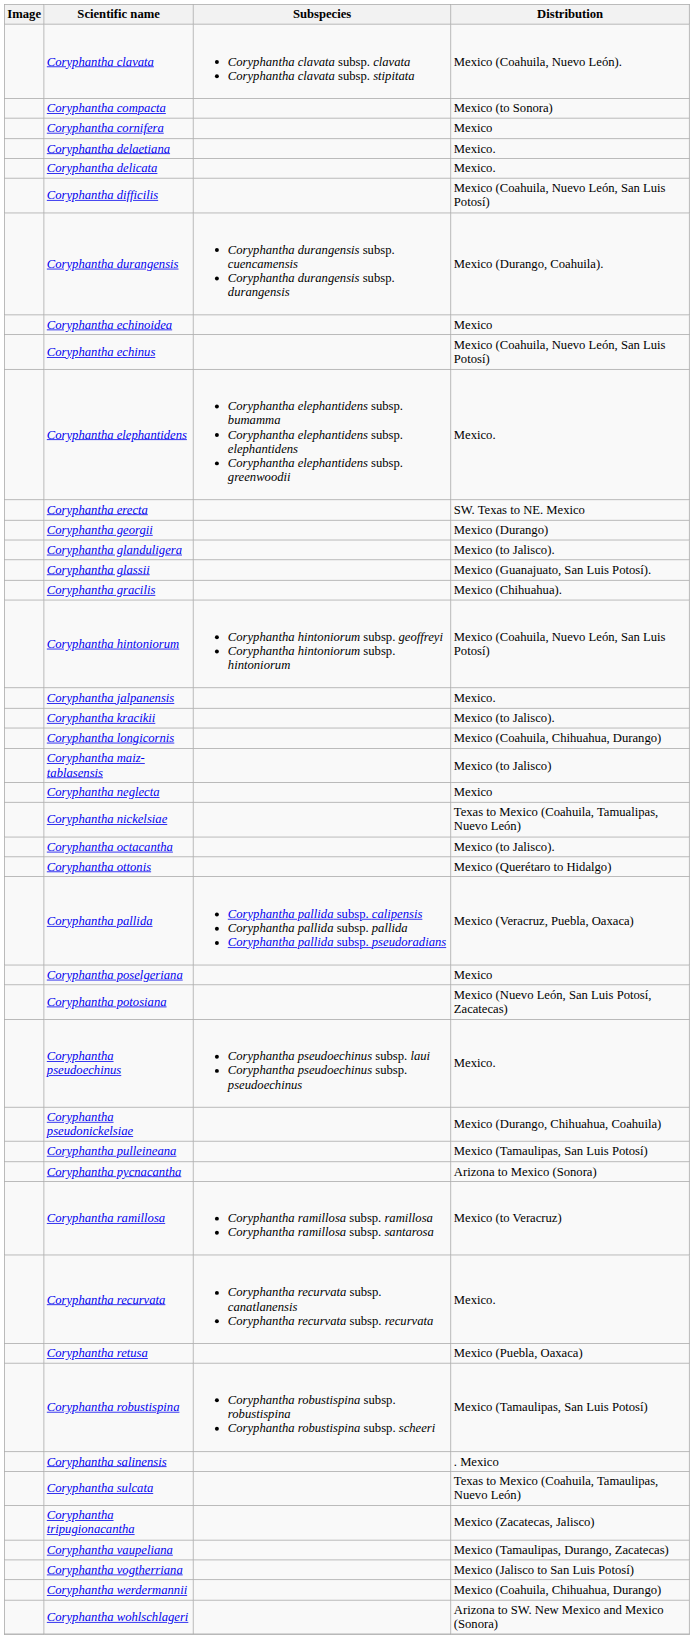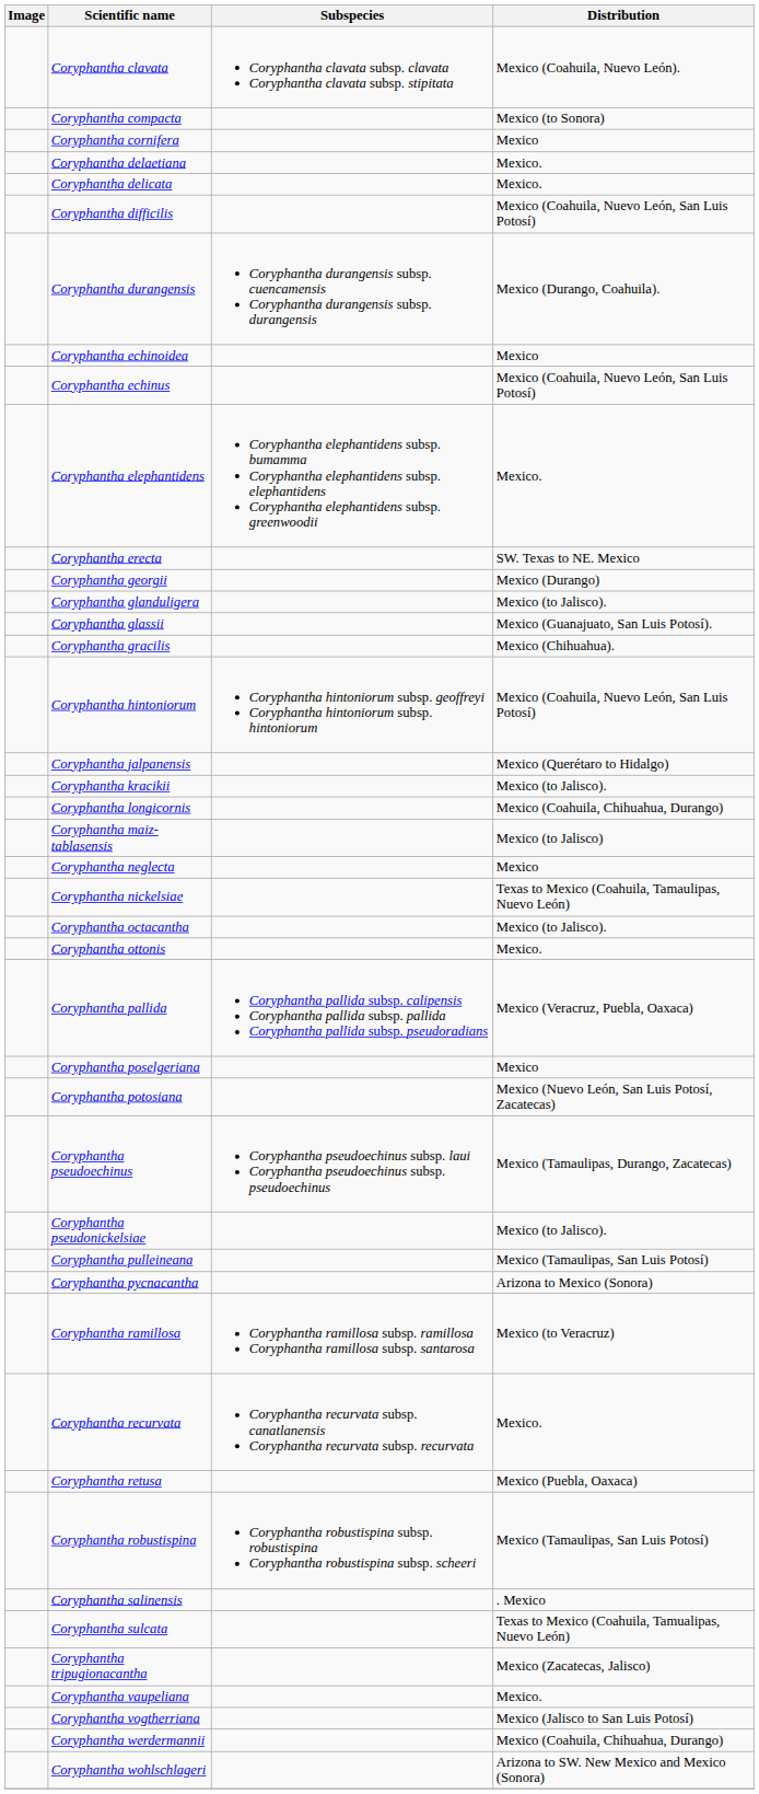Coryphantha jalpanensis | Distribution: Mexico. -> Mexico (Querétaro to Hidalgo)
Coryphantha nickelsiae | Distribution: Texas to Mexico (Coahuila, Tamualipas, Nuevo León) -> Texas to Mexico (Coahuila, Tamaulipas, Nuevo León)
Coryphantha ottonis | Distribution: Mexico (Querétaro to Hidalgo) -> Mexico.
Coryphantha pseudoechinus | Distribution: Mexico. -> Mexico (Tamaulipas, Durango, Zacatecas)
Coryphantha pseudonickelsiae | Distribution: Mexico (Durango, Chihuahua, Coahuila) -> Mexico (to Jalisco).
Coryphantha sulcata | Distribution: Texas to Mexico (Coahuila, Tamaulipas, Nuevo León) -> Texas to Mexico (Coahuila, Tamualipas, Nuevo León)
Coryphantha vaupeliana | Distribution: Mexico (Tamaulipas, Durango, Zacatecas) -> Mexico.
